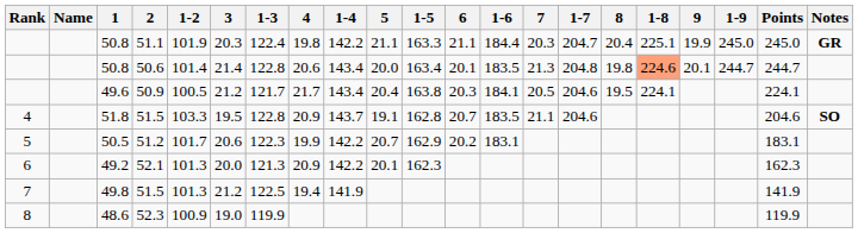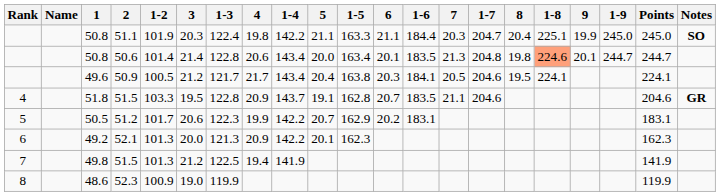50.8 / 51.1 | Notes: GR -> SO
51.8 | Notes: SO -> GR
